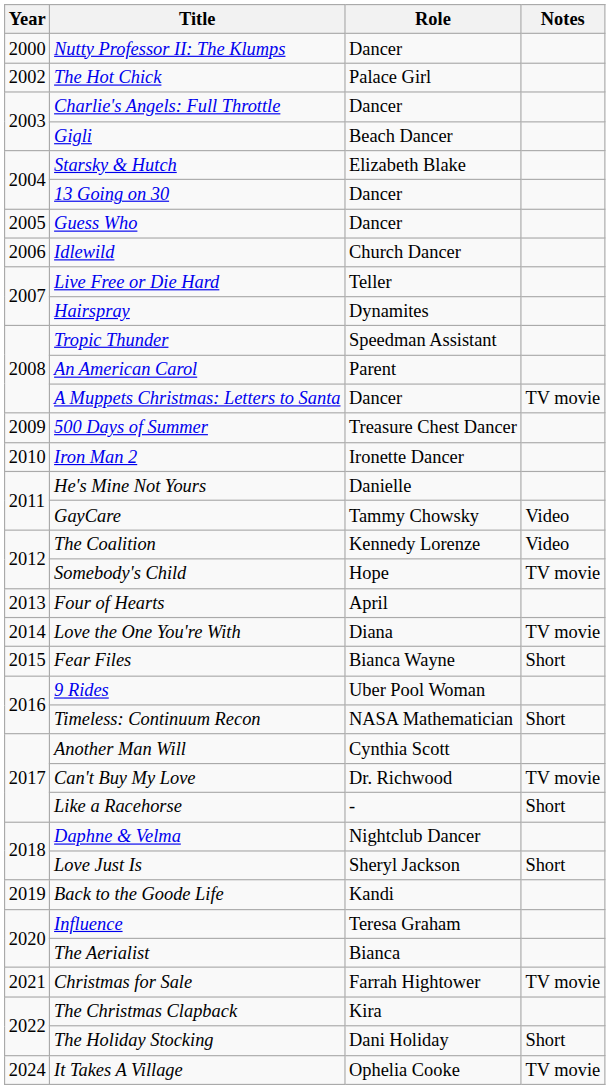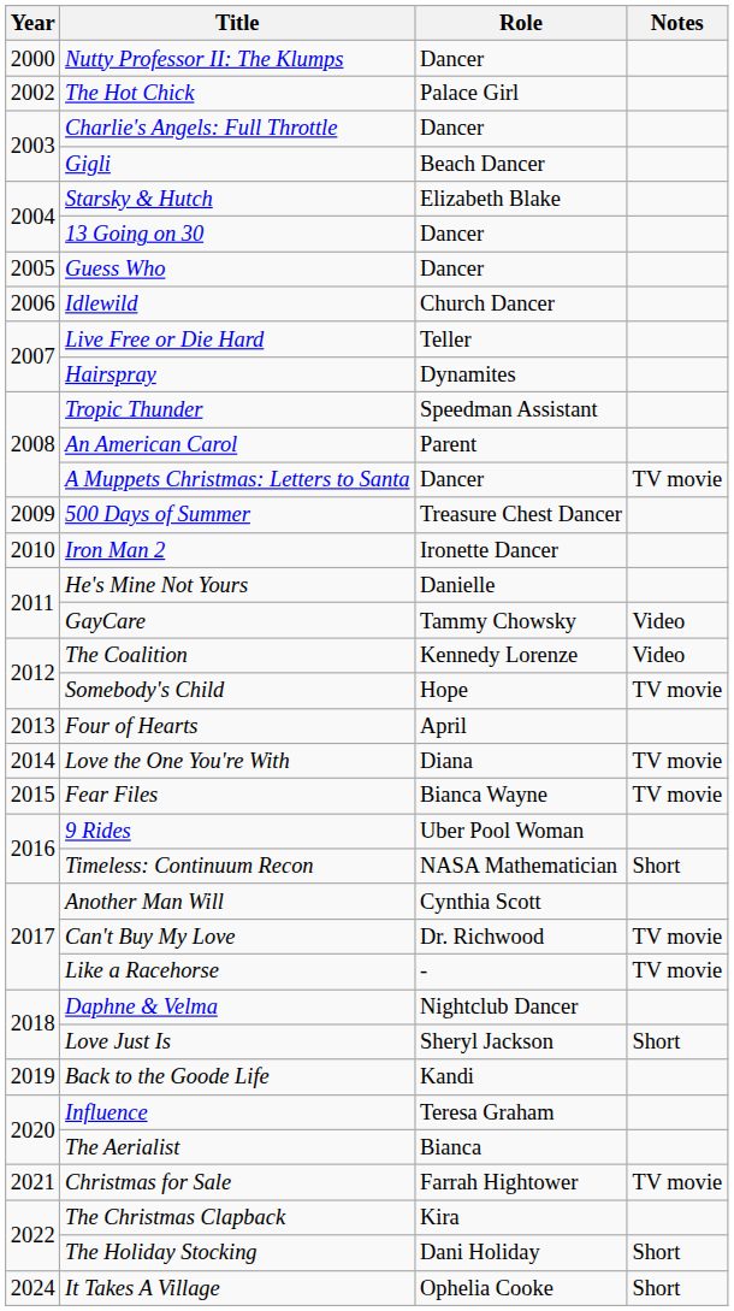Fear Files | Notes: Short -> TV movie
Like a Racehorse | Notes: Short -> TV movie
It Takes A Village | Notes: TV movie -> Short
